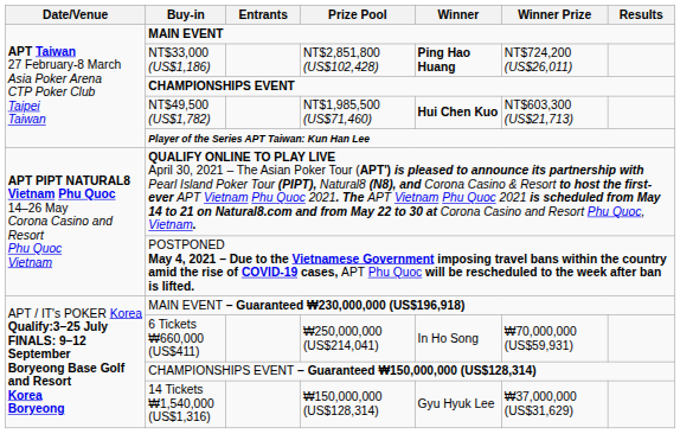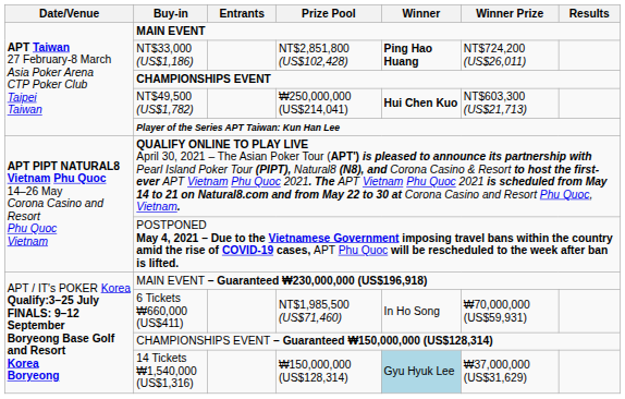NT$49,500 (US$1,782) | Prize Pool: NT$1,985,500 (US$71,460) -> ₩250,000,000 (US$214,041)
6 Tickets ₩660,000 (US$411) | Prize Pool: ₩250,000,000 (US$214,041) -> NT$1,985,500 (US$71,460)
14 Tickets ₩1,540,000 (US$1,316) | Winner: no background -> lightblue background
